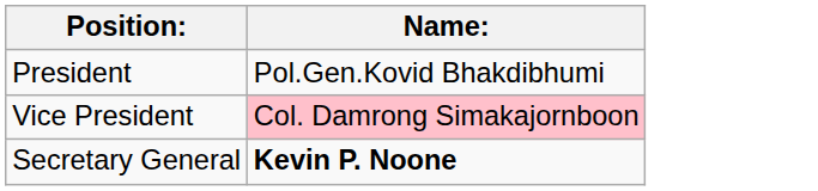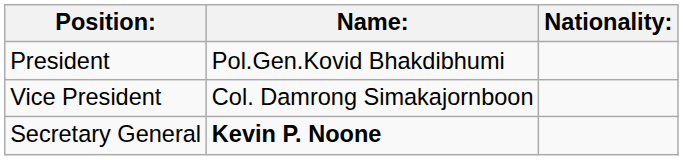+ column: Nationality:
Vice President | Name:: pink background -> no background
